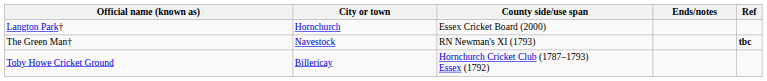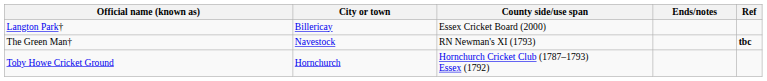Langton Park† | City or town: Hornchurch -> Billericay
Toby Howe Cricket Ground | City or town: Billericay -> Hornchurch
